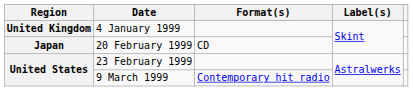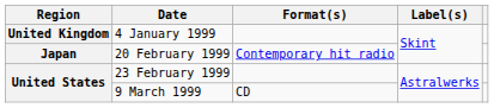20 February 1999 | Format(s): CD -> Contemporary hit radio
9 March 1999 | Format(s): Contemporary hit radio -> CD
